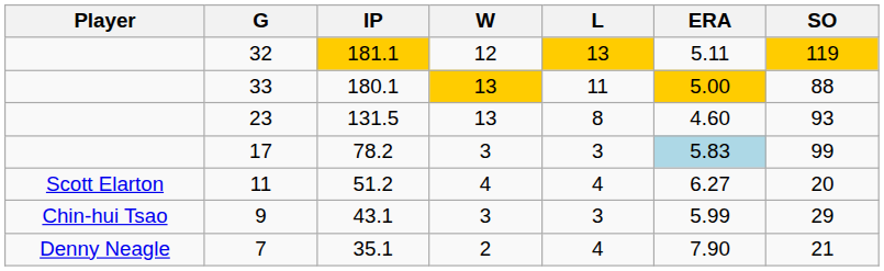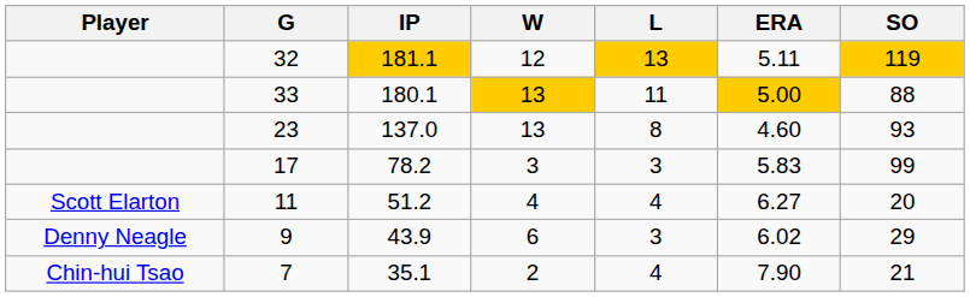23 | IP: 131.5 -> 137.0
17 | ERA: lightblue background -> no background
9 | Player: Chin-hui Tsao -> Denny Neagle
9 | IP: 43.1 -> 43.9
9 | W: 3 -> 6
9 | ERA: 5.99 -> 6.02
7 | Player: Denny Neagle -> Chin-hui Tsao
